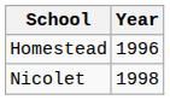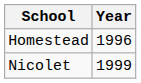Nicolet | Year: 1998 -> 1999
